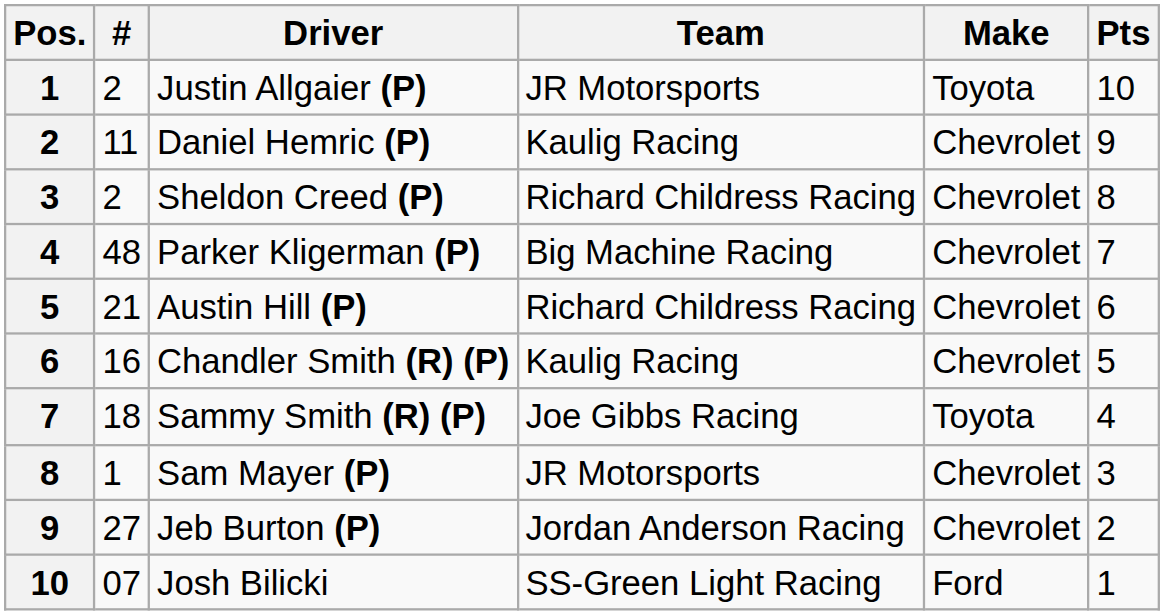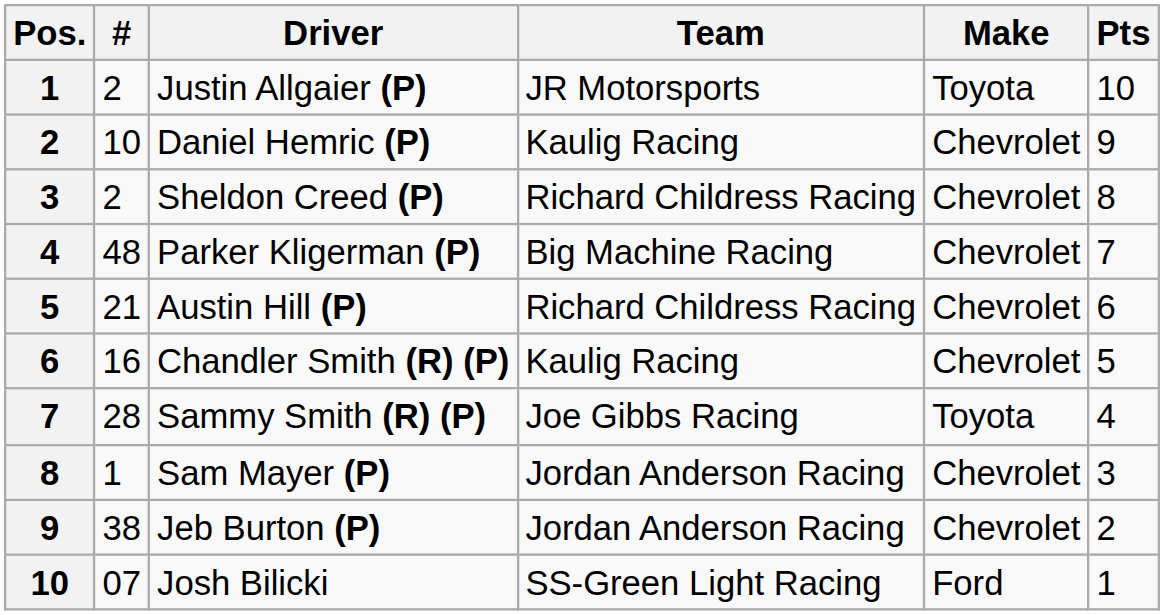Daniel Hemric (P) | #: 11 -> 10
Sammy Smith (R) (P) | #: 18 -> 28
Sam Mayer (P) | Team: JR Motorsports -> Jordan Anderson Racing
Jeb Burton (P) | #: 27 -> 38
